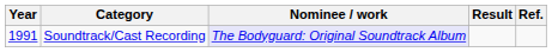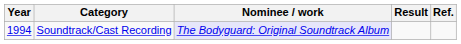Soundtrack/Cast Recording | Year: 1991 -> 1994
